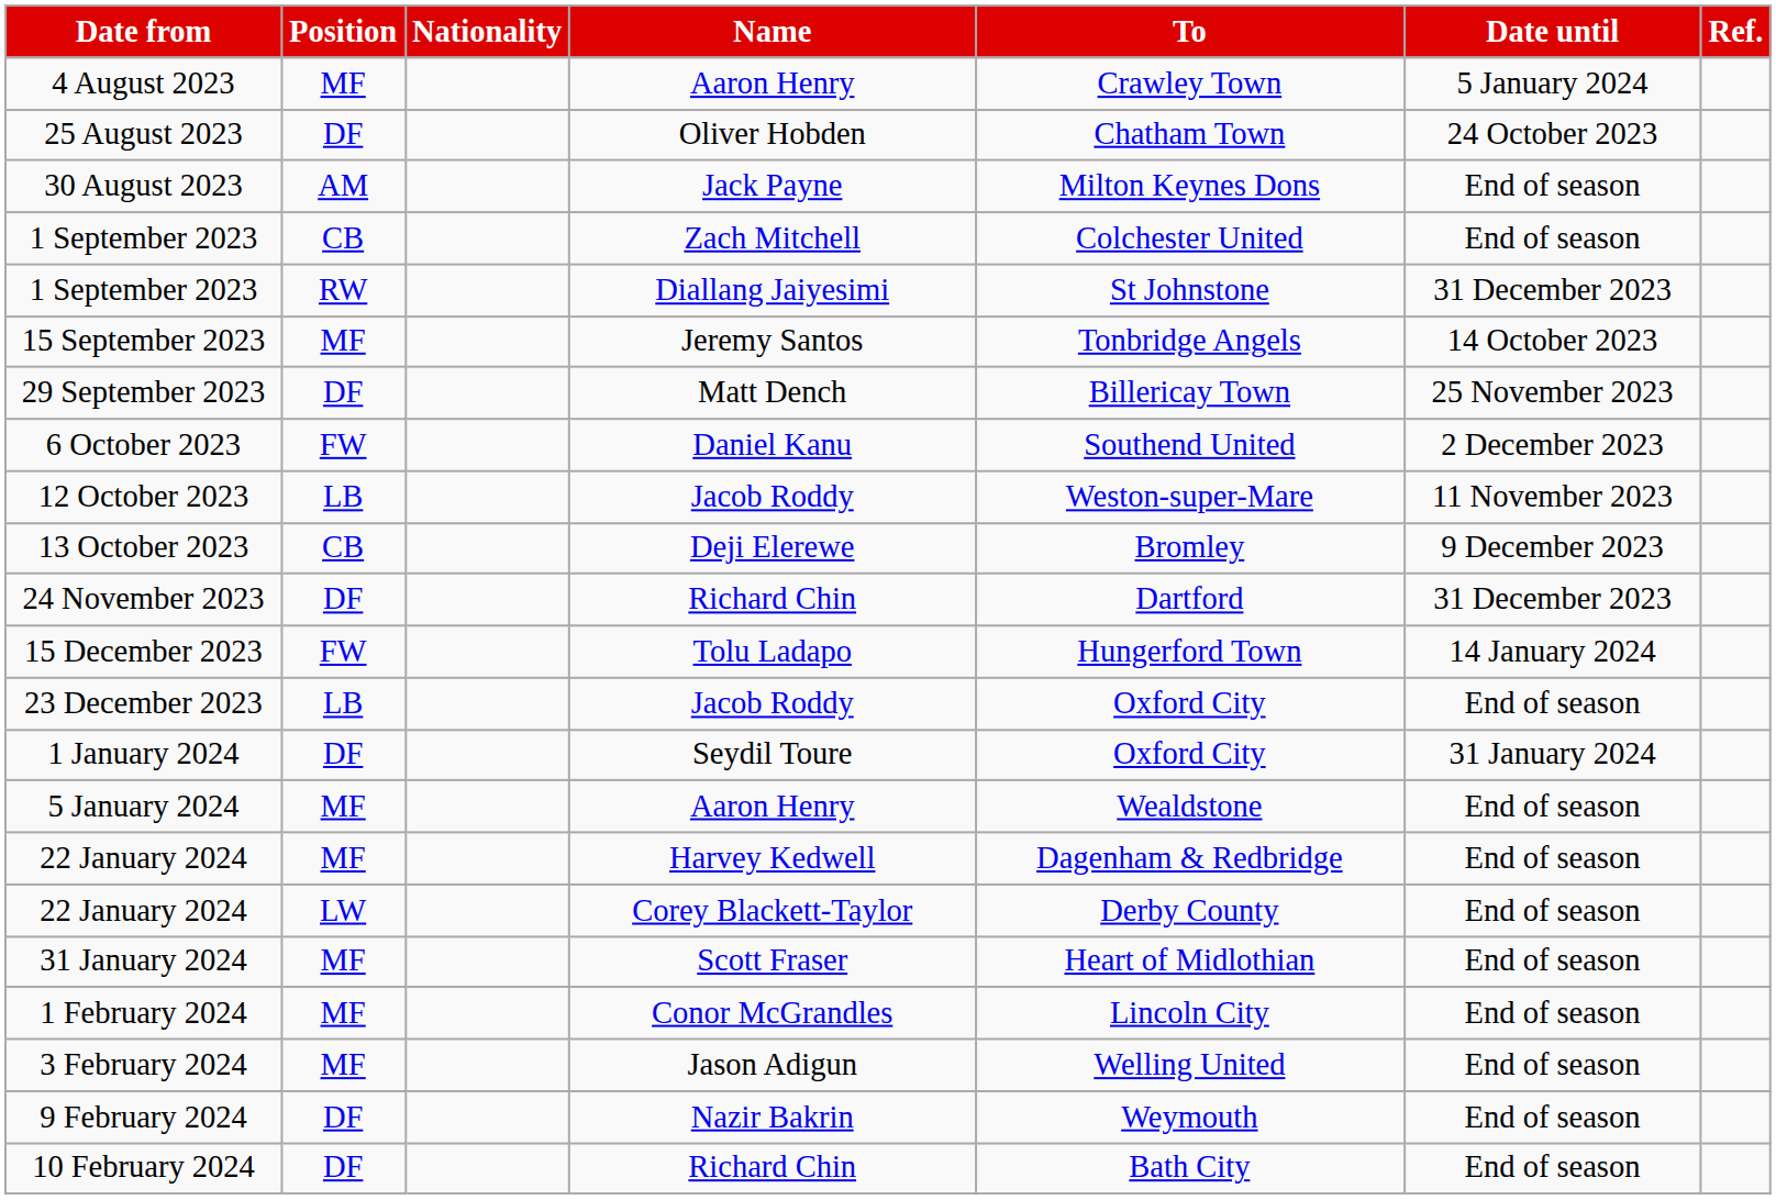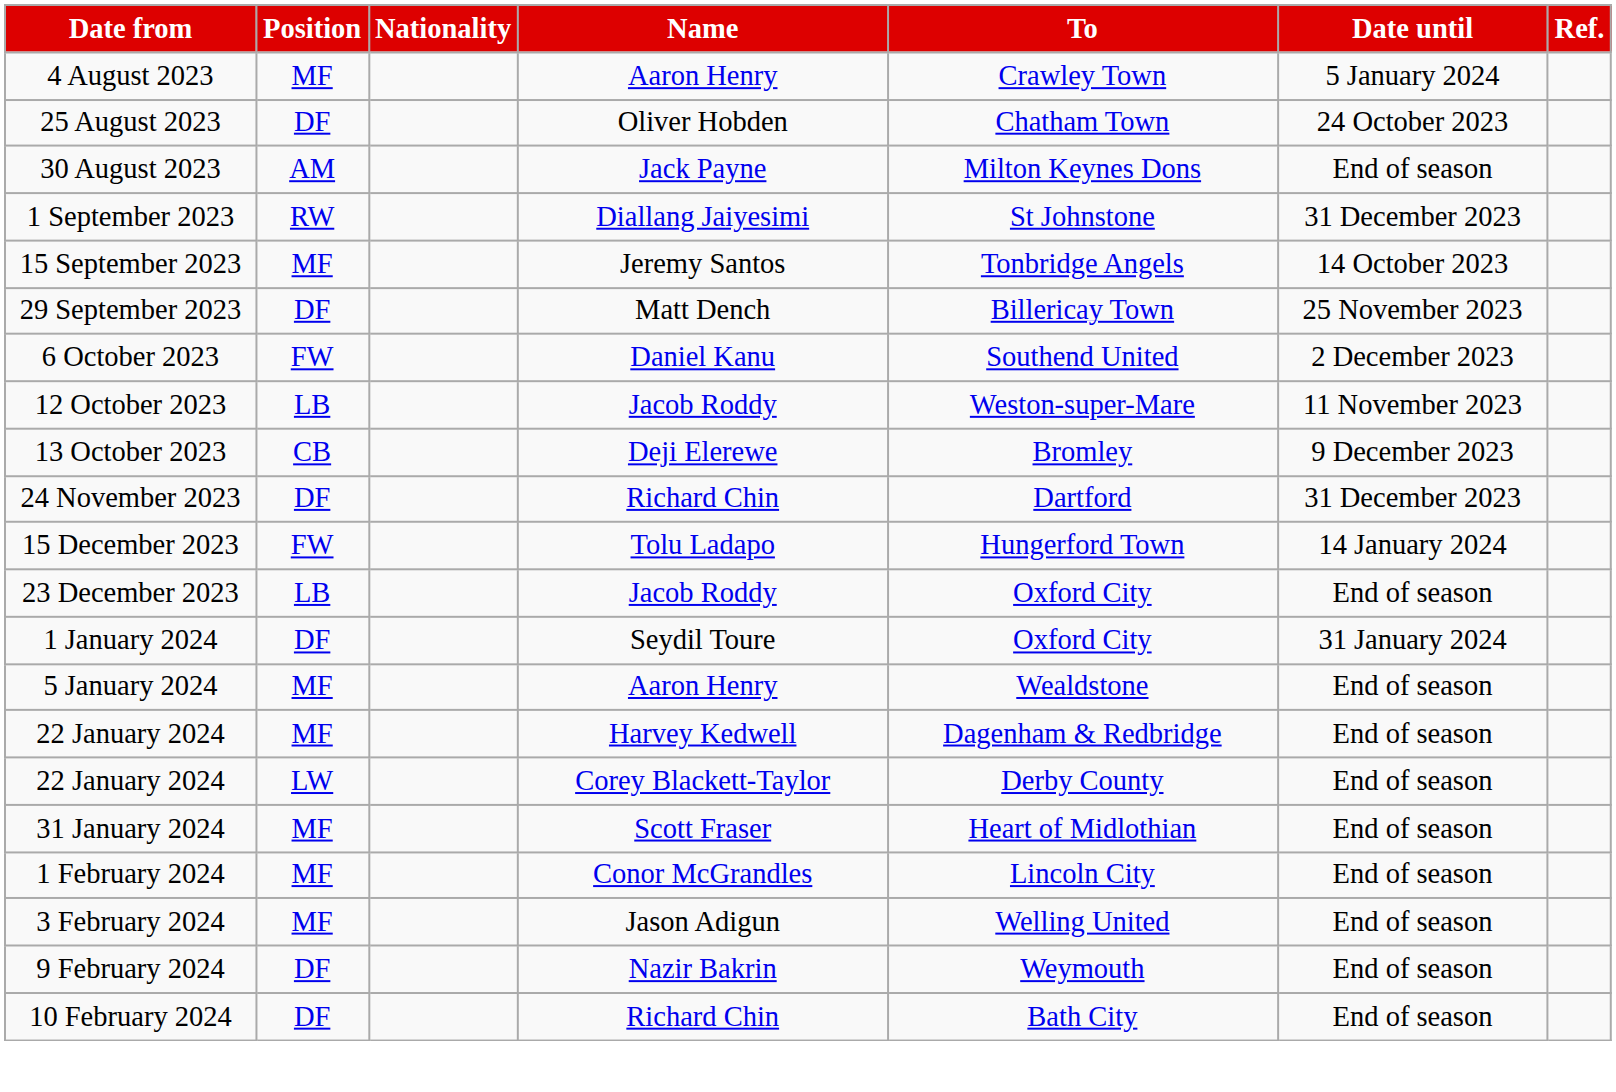- row: 1 September 2023 | CB | Zach Mitchell | Colchester United | End of season
